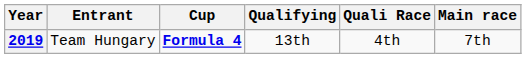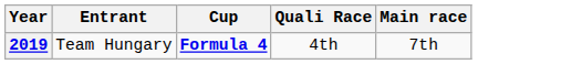- column: Qualifying | 13th
